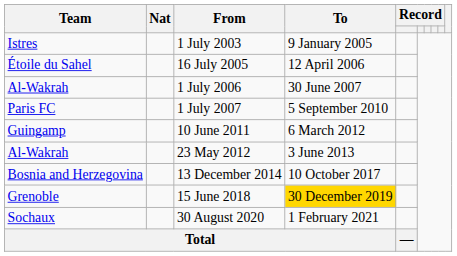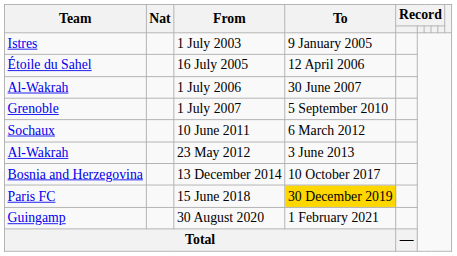1 July 2007 | Team: Paris FC -> Grenoble
10 June 2011 | Team: Guingamp -> Sochaux
15 June 2018 | Team: Grenoble -> Paris FC
30 August 2020 | Team: Sochaux -> Guingamp
